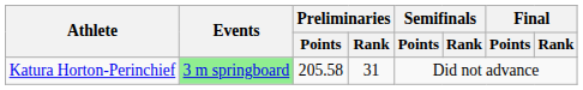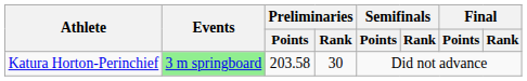Katura Horton-Perinchief | Preliminaries / Points: 205.58 -> 203.58
Katura Horton-Perinchief | Preliminaries / Rank: 31 -> 30
